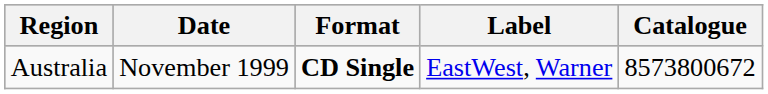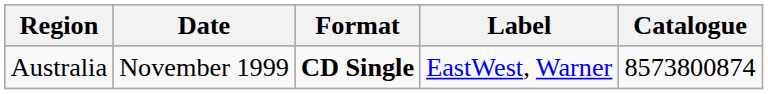Australia | Catalogue: 8573800672 -> 8573800874
